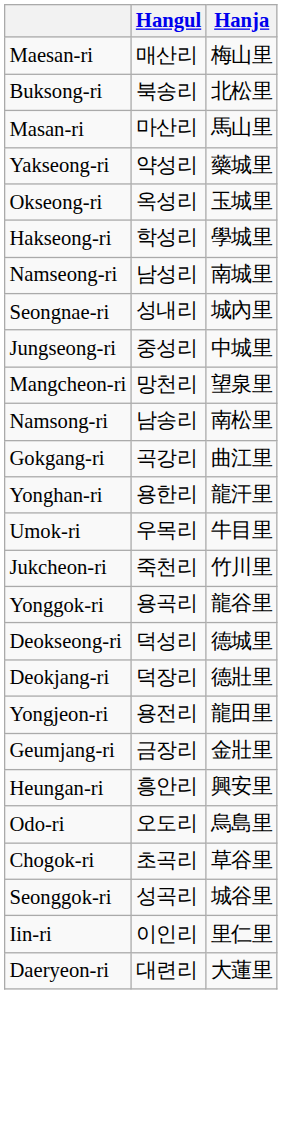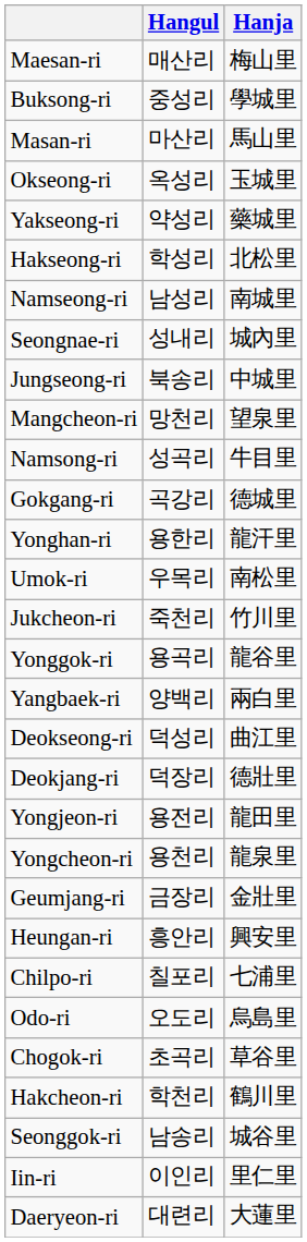Buksong-ri | Hangul: 북송리 -> 중성리
Buksong-ri | Hanja: 北松里 -> 學城里
rows swapped: Okseong-ri <-> Yakseong-ri
Hakseong-ri | Hanja: 學城里 -> 北松里
Jungseong-ri | Hangul: 중성리 -> 북송리
Namsong-ri | Hangul: 남송리 -> 성곡리
Namsong-ri | Hanja: 南松里 -> 牛目里
Gokgang-ri | Hanja: 曲江里 -> 德城里
Umok-ri | Hanja: 牛目里 -> 南松里
+ row: Yangbaek-ri | 양백리 | 兩白里
Deokseong-ri | Hanja: 德城里 -> 曲江里
+ row: Yongcheon-ri | 용천리 | 龍泉里
+ row: Chilpo-ri | 칠포리 | 七浦里
+ row: Hakcheon-ri | 학천리 | 鶴川里
Seonggok-ri | Hangul: 성곡리 -> 남송리
